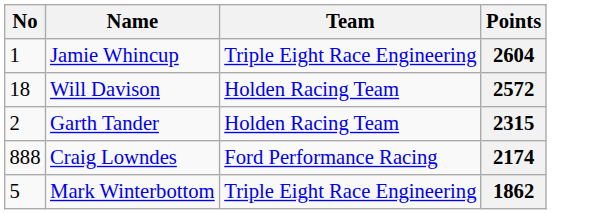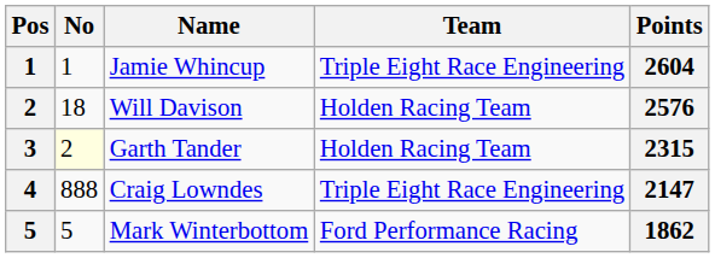+ column: Pos | 1 | 2 | 3 | 4 | 5
Will Davison | Points: 2572 -> 2576
Garth Tander | No: no background -> lightyellow background
Craig Lowndes | Team: Ford Performance Racing -> Triple Eight Race Engineering
Craig Lowndes | Points: 2174 -> 2147
Mark Winterbottom | Team: Triple Eight Race Engineering -> Ford Performance Racing
